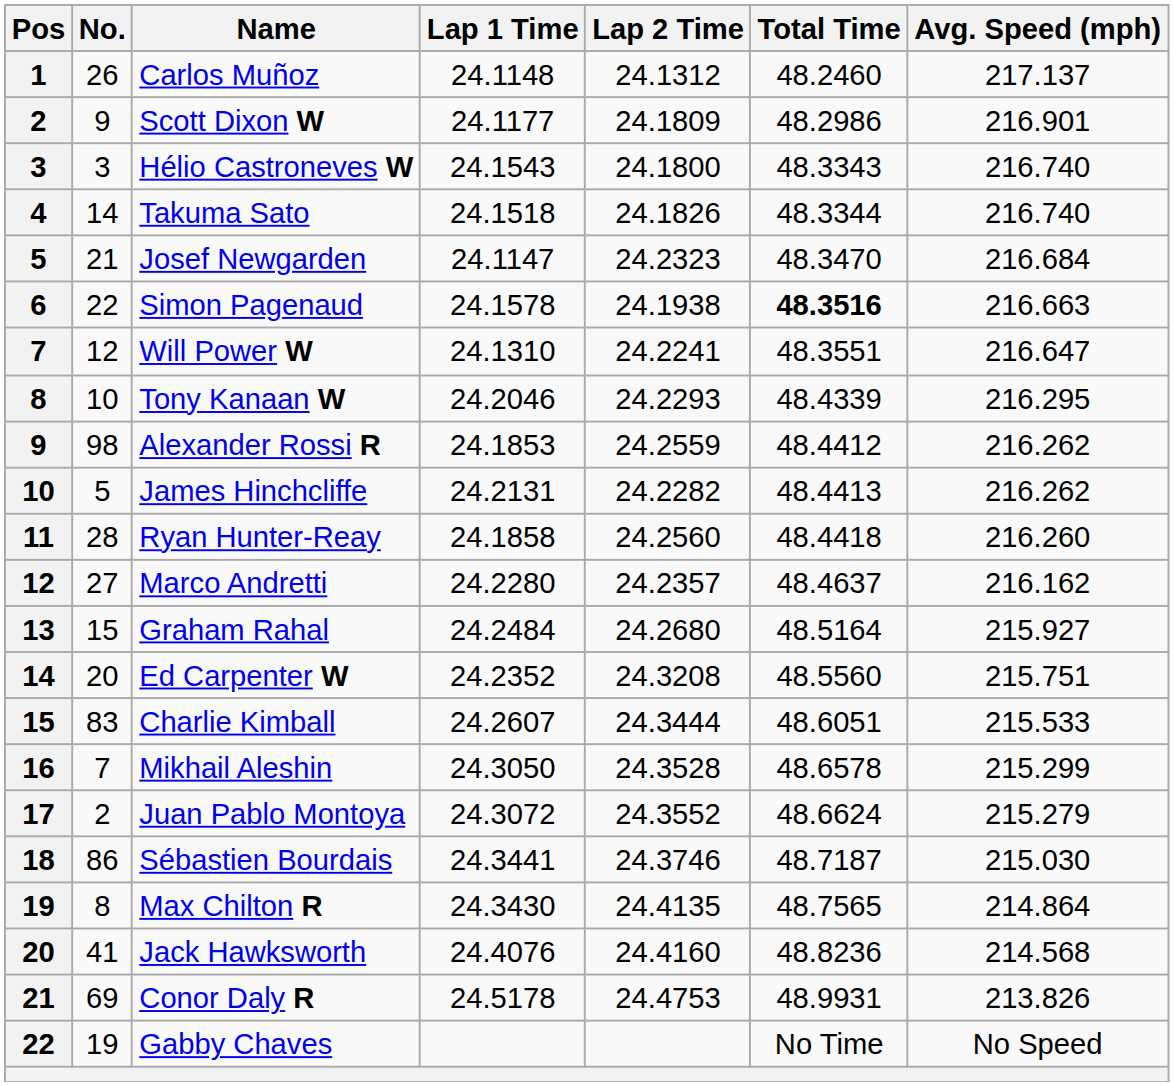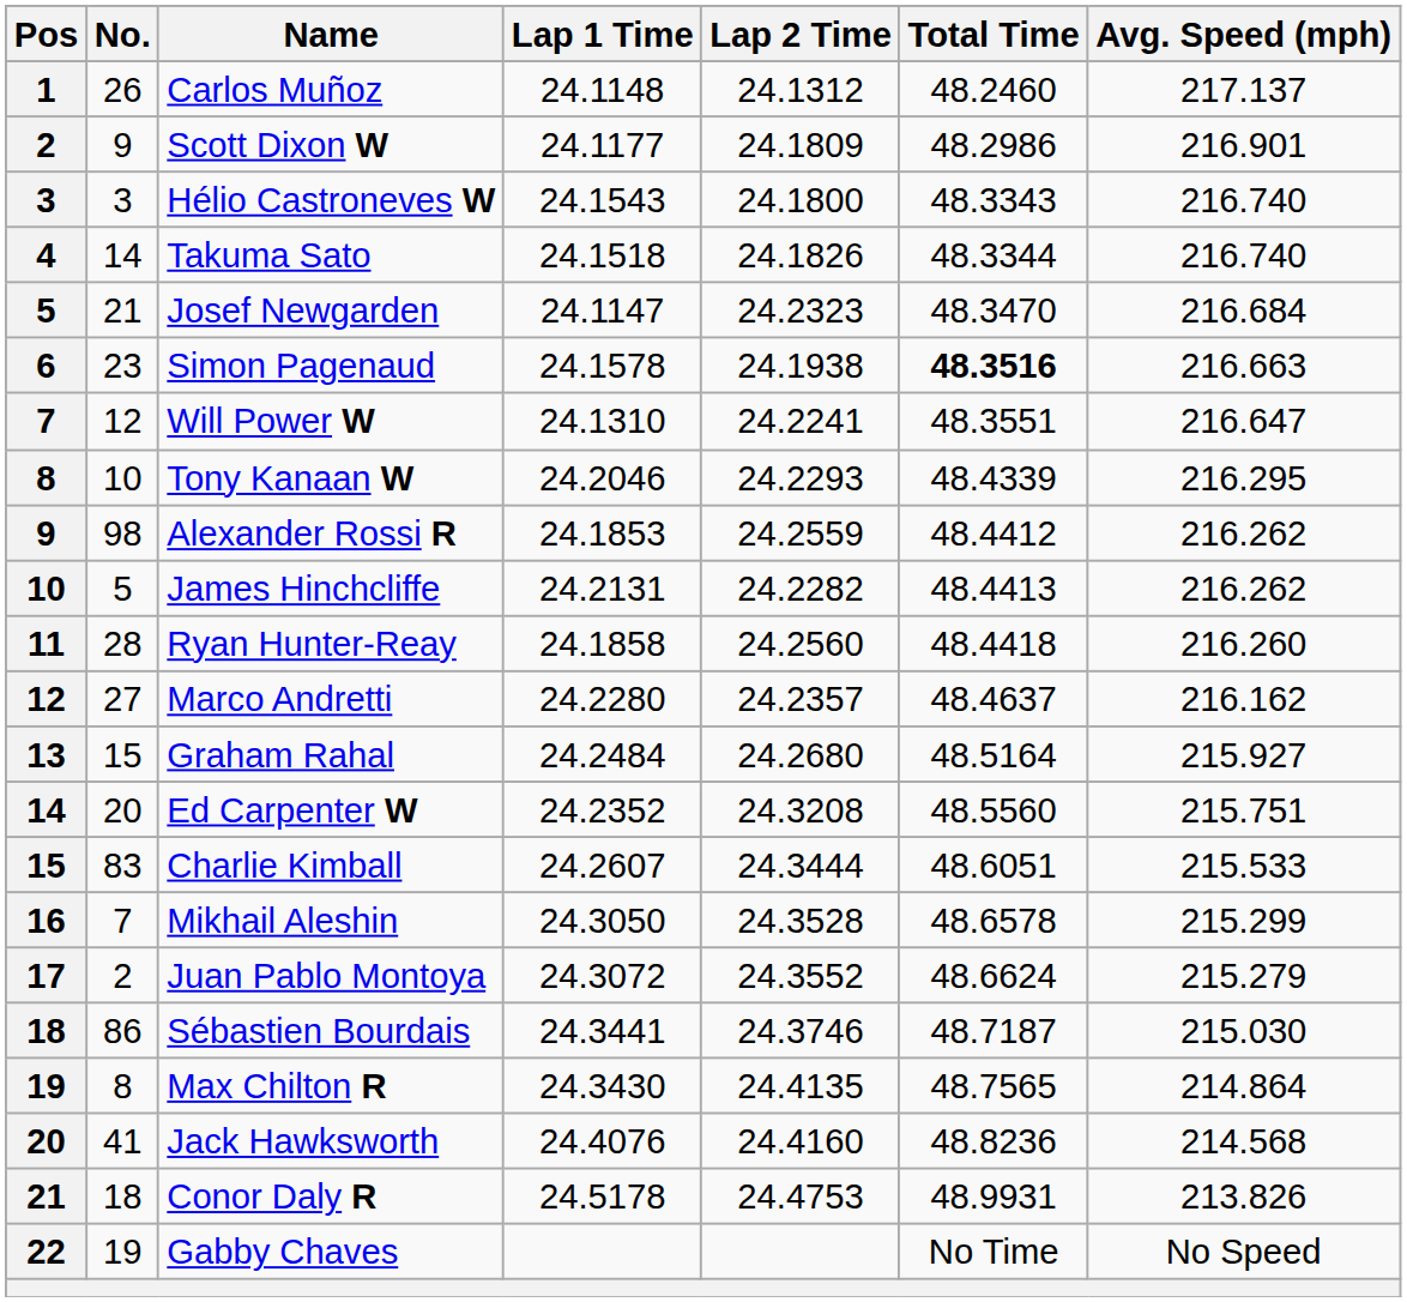Simon Pagenaud | No.: 22 -> 23
Conor Daly R | No.: 69 -> 18
